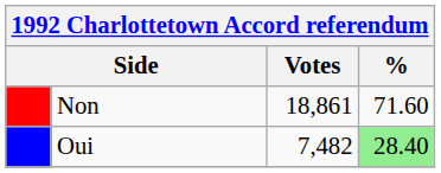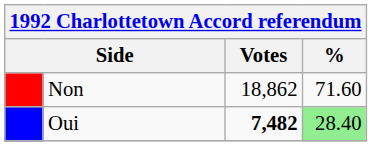Non | Votes: 18,861 -> 18,862
Oui | Votes: normal -> bold
